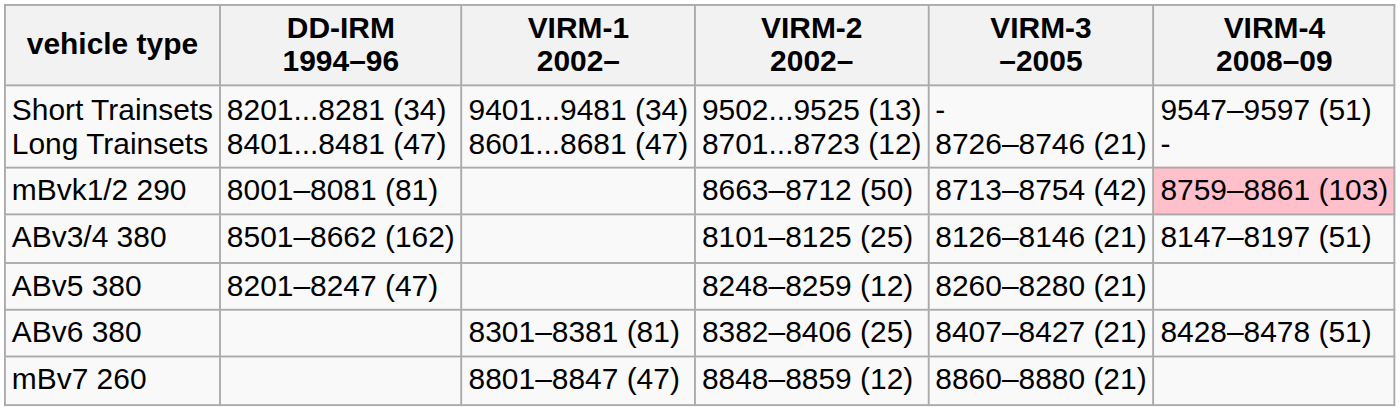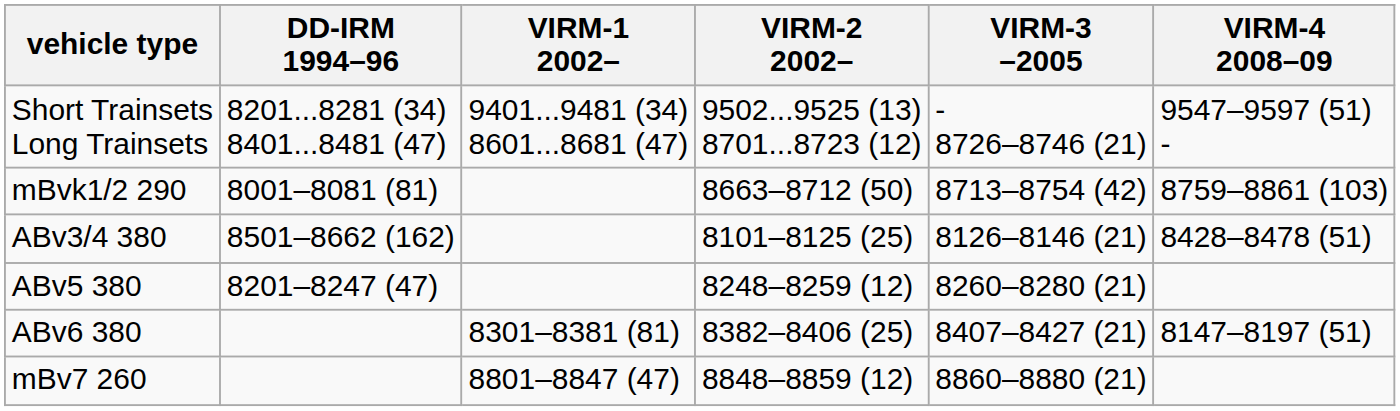mBvk1/2 290 | VIRM-4 2008–09: pink background -> no background
ABv3/4 380 | VIRM-4 2008–09: 8147–8197 (51) -> 8428–8478 (51)
ABv6 380 | VIRM-4 2008–09: 8428–8478 (51) -> 8147–8197 (51)
